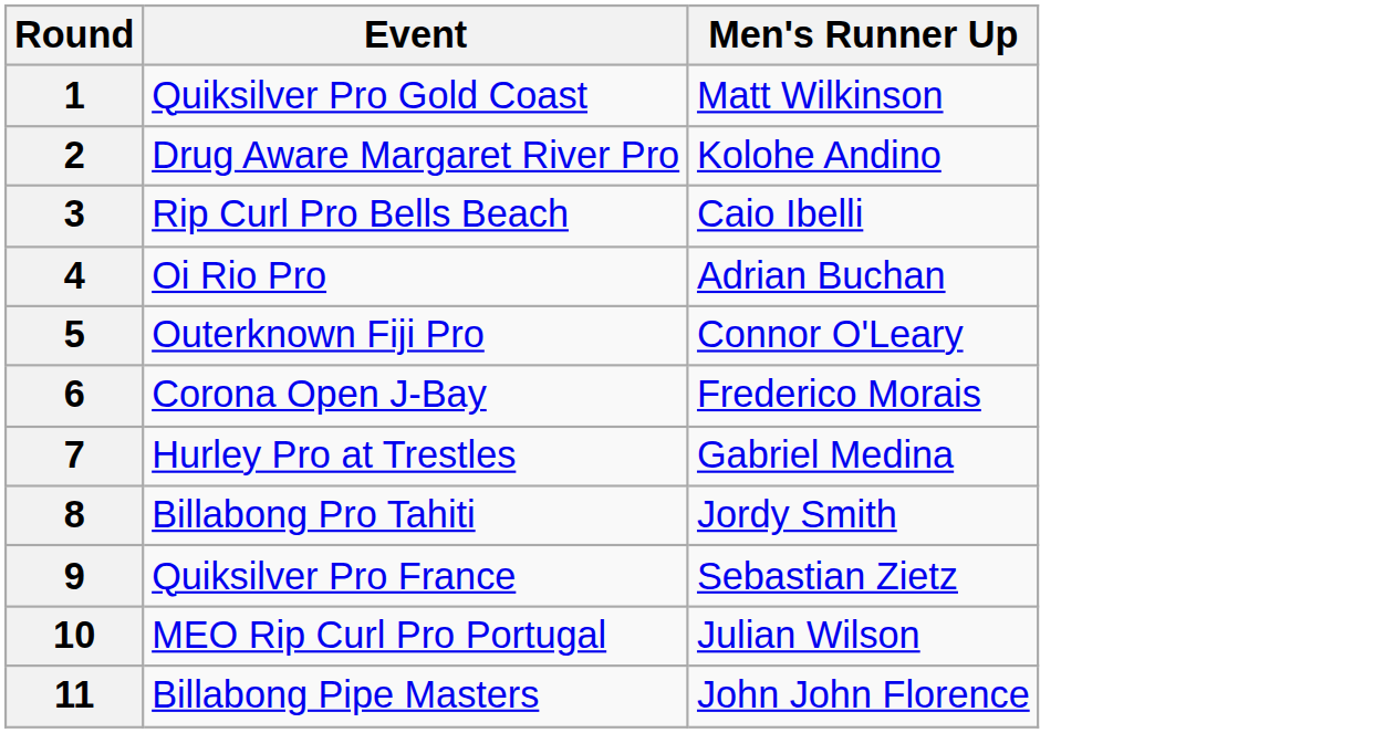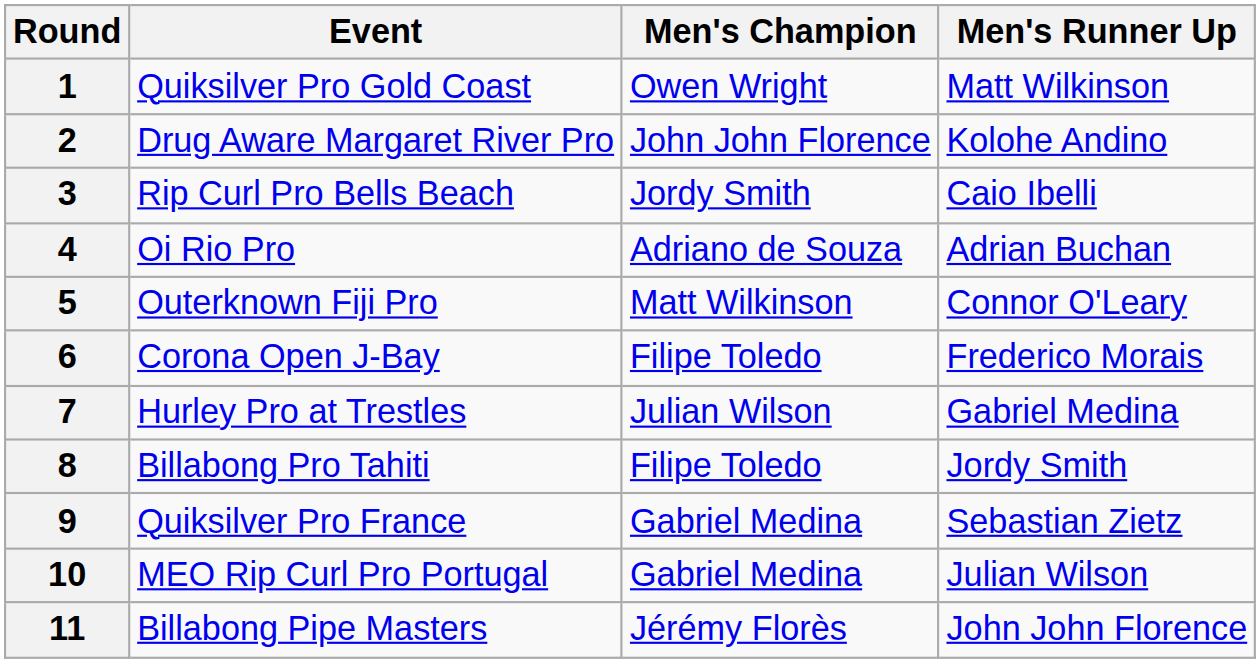+ column: Men's Champion | Owen Wright | John John Florence | Jordy Smith | Adriano de Souza | Matt Wilkinson | Filipe Toledo | Julian Wilson | Filipe Toledo | Gabriel Medina | Gabriel Medina | Jérémy Florès
